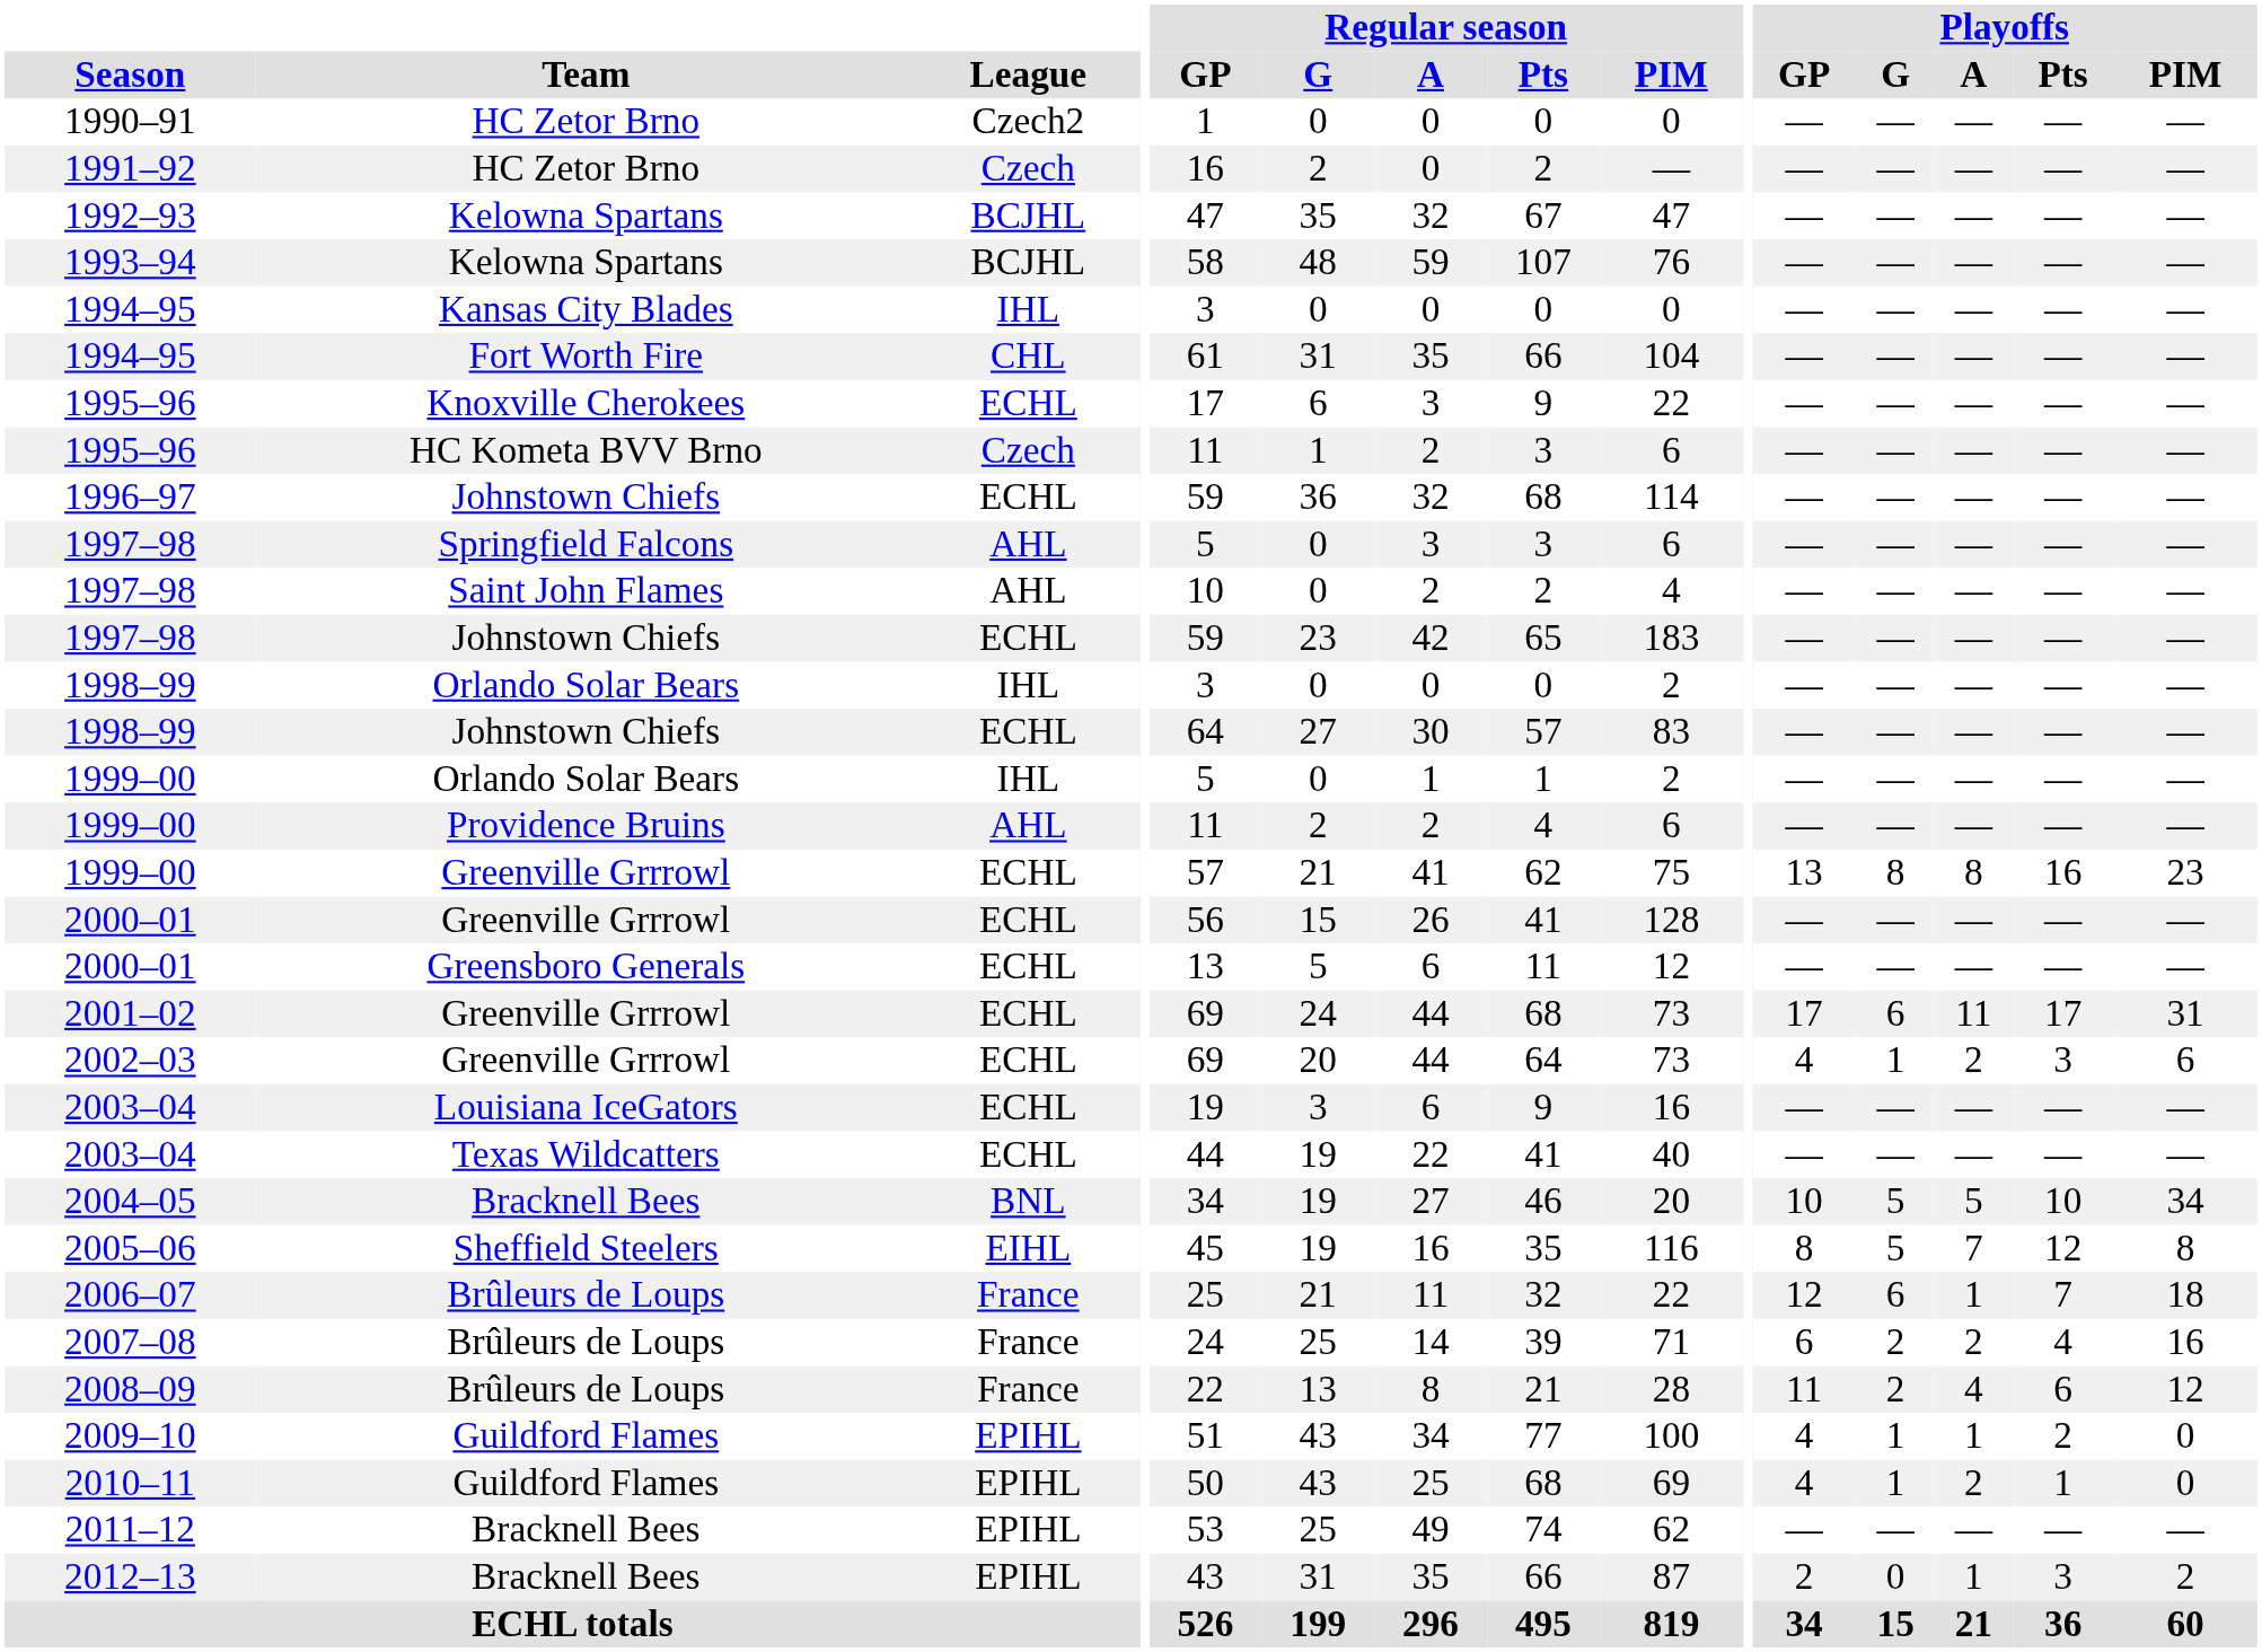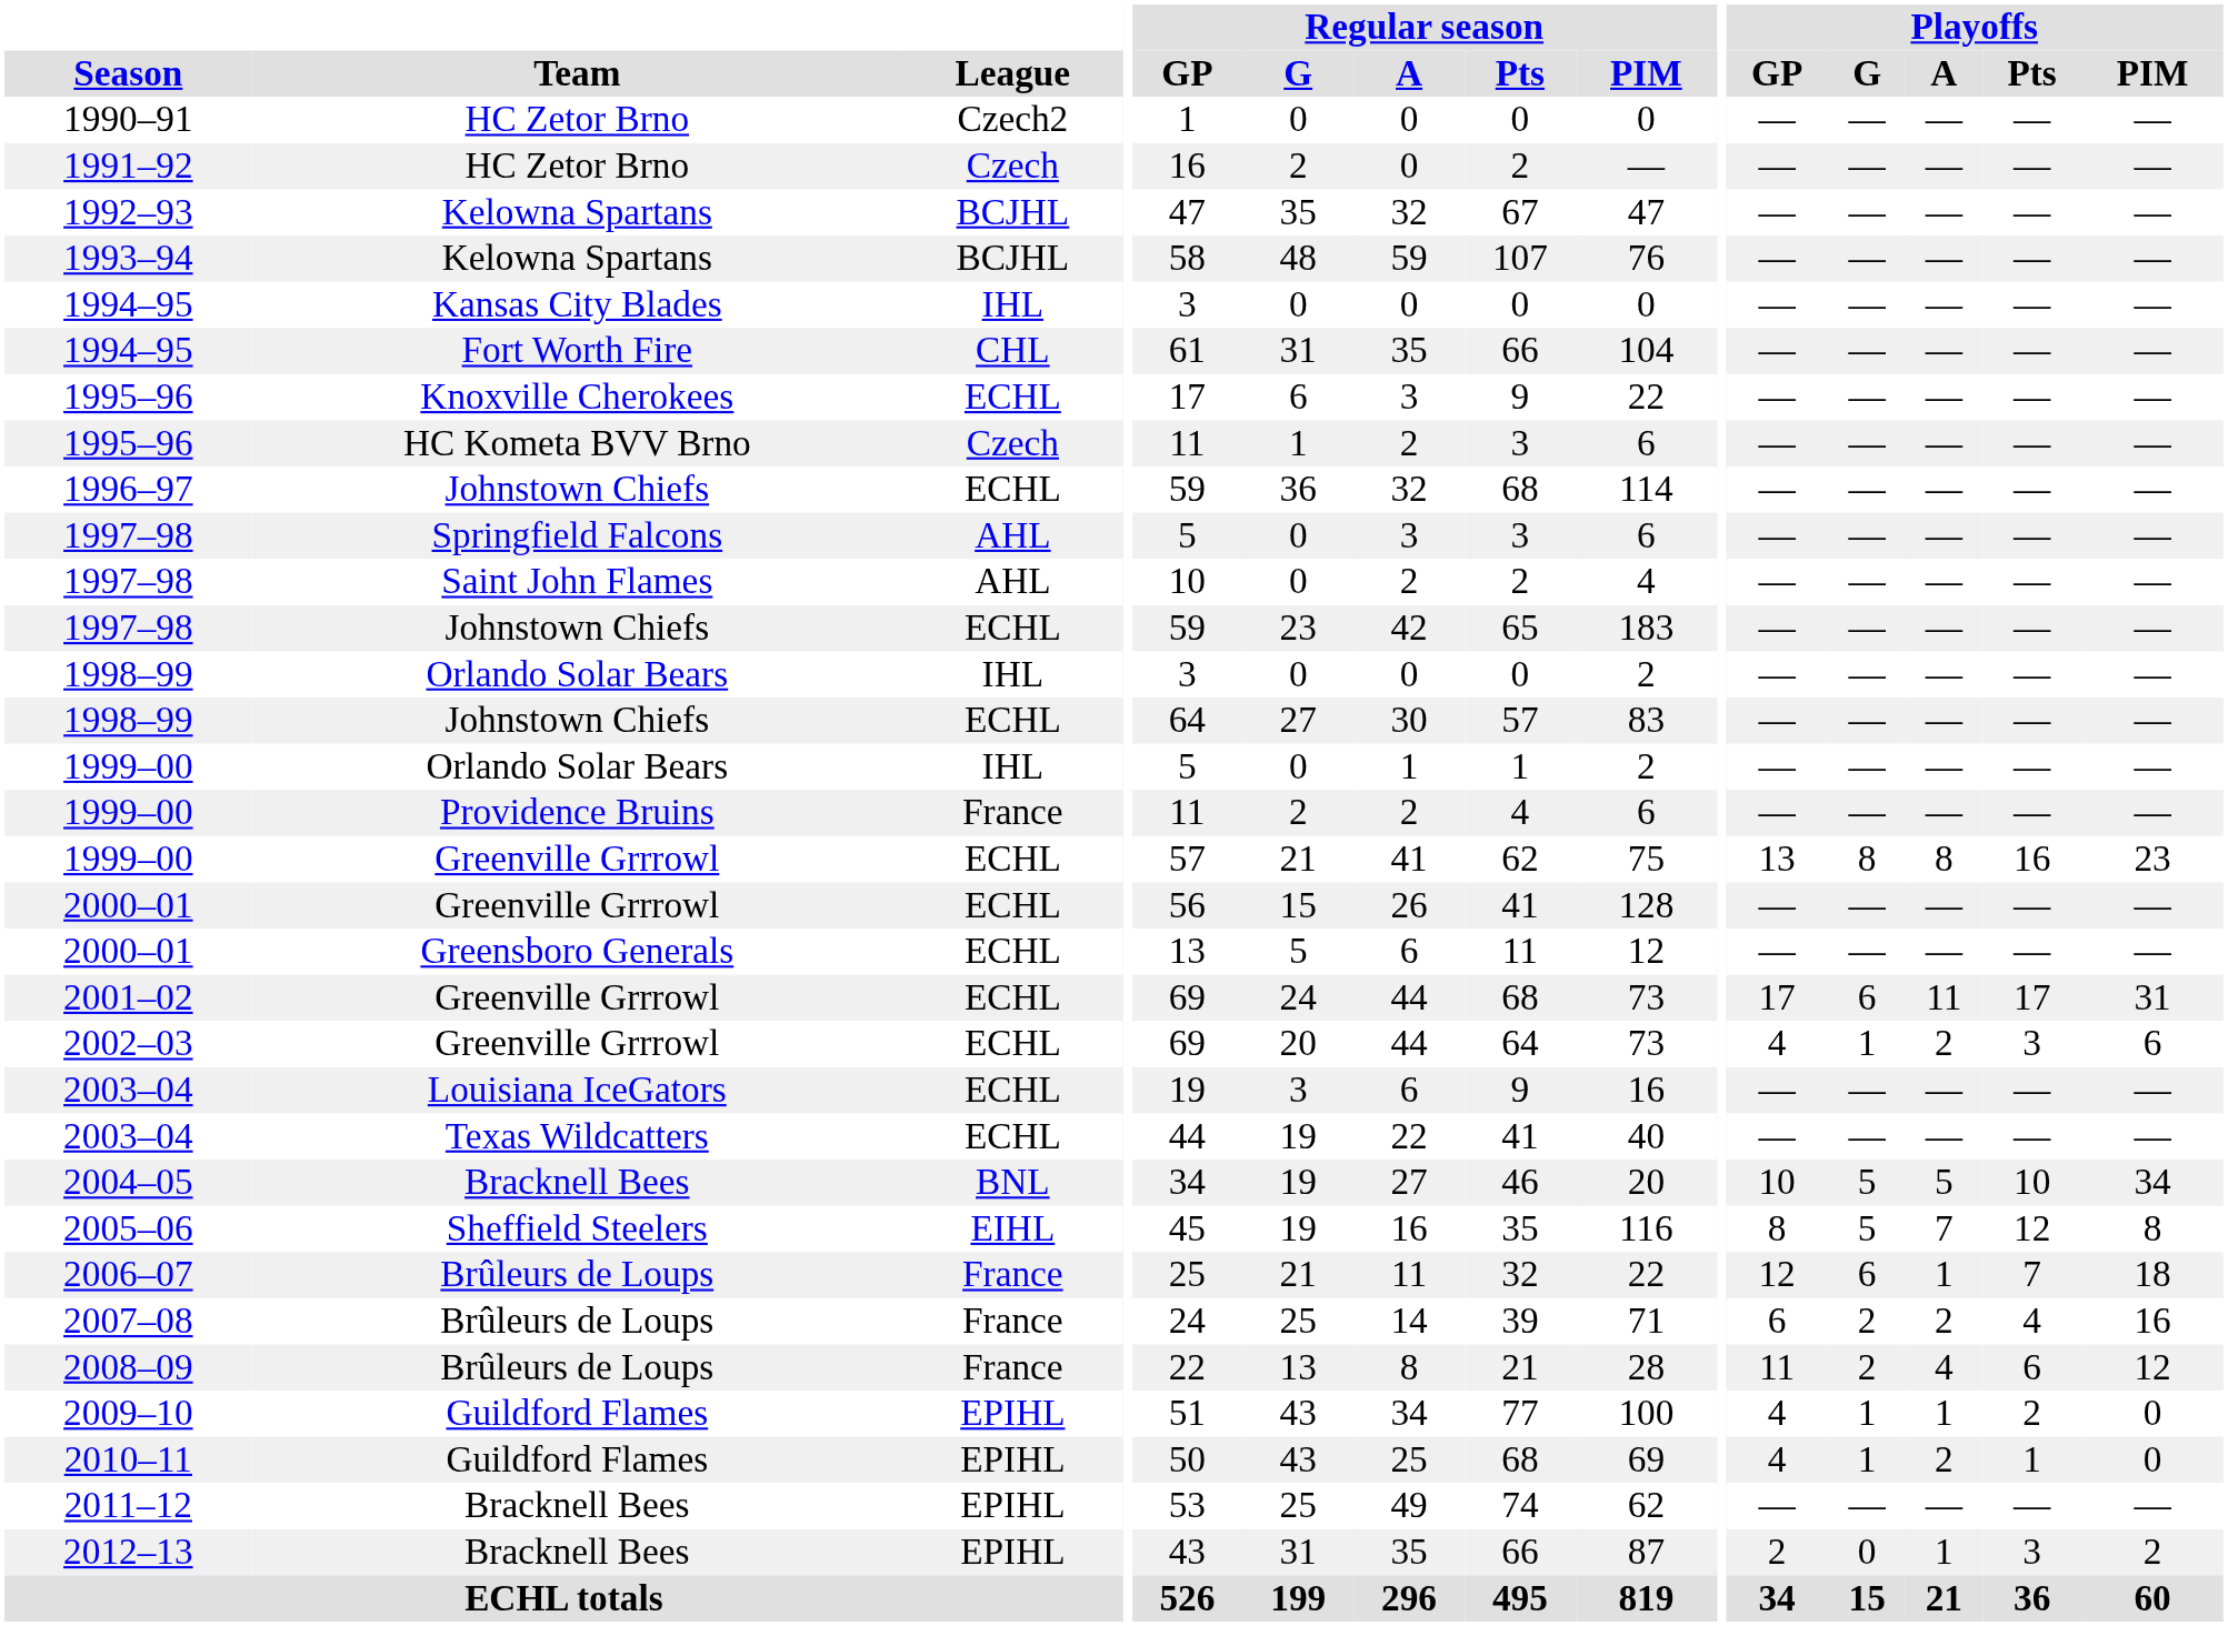1999–00 / Providence Bruins | League: AHL -> France
